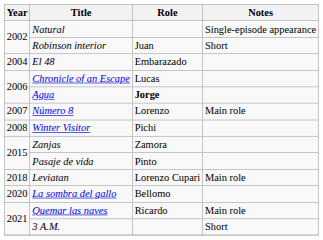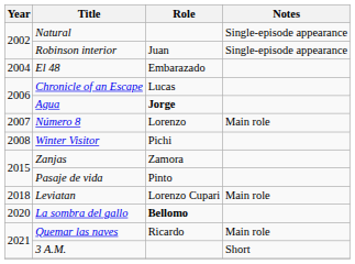Robinson interior | Notes: Short -> Single-episode appearance
La sombra del gallo | Role: normal -> bold
